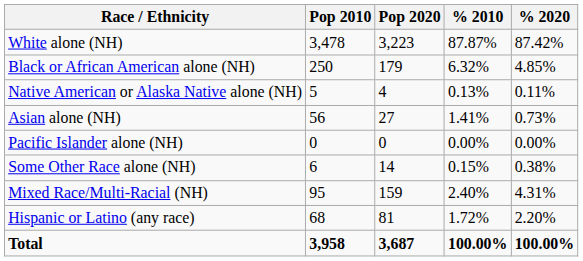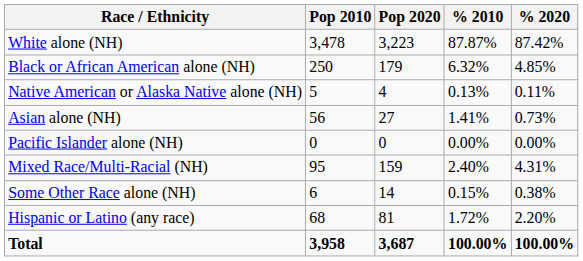rows swapped: Some Other Race alone (NH) <-> Mixed Race/Multi-Racial (NH)
